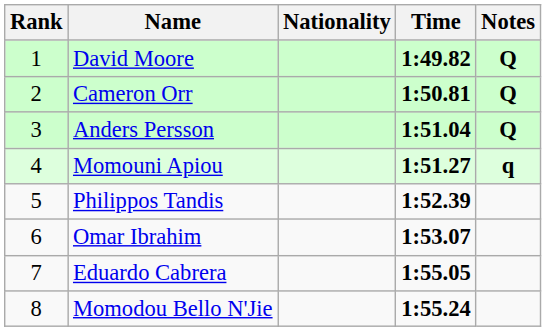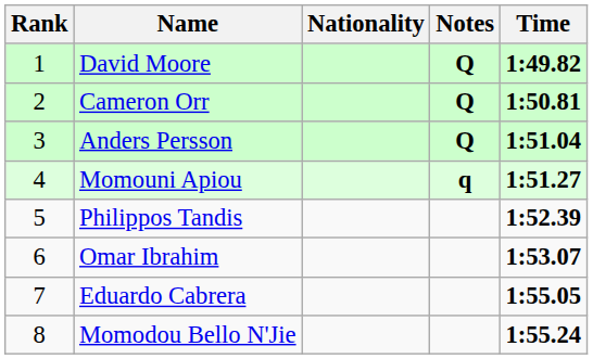columns swapped: Time <-> Notes
